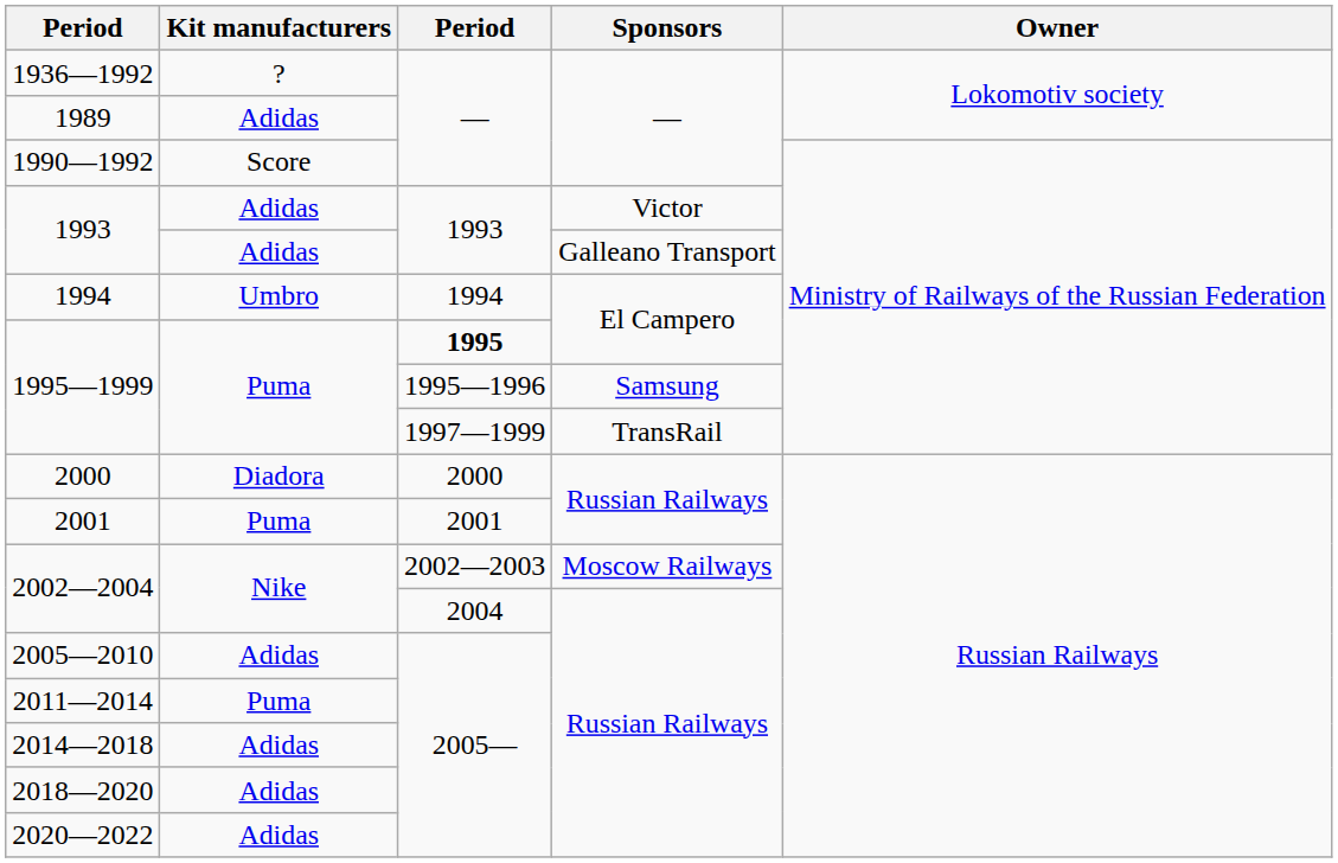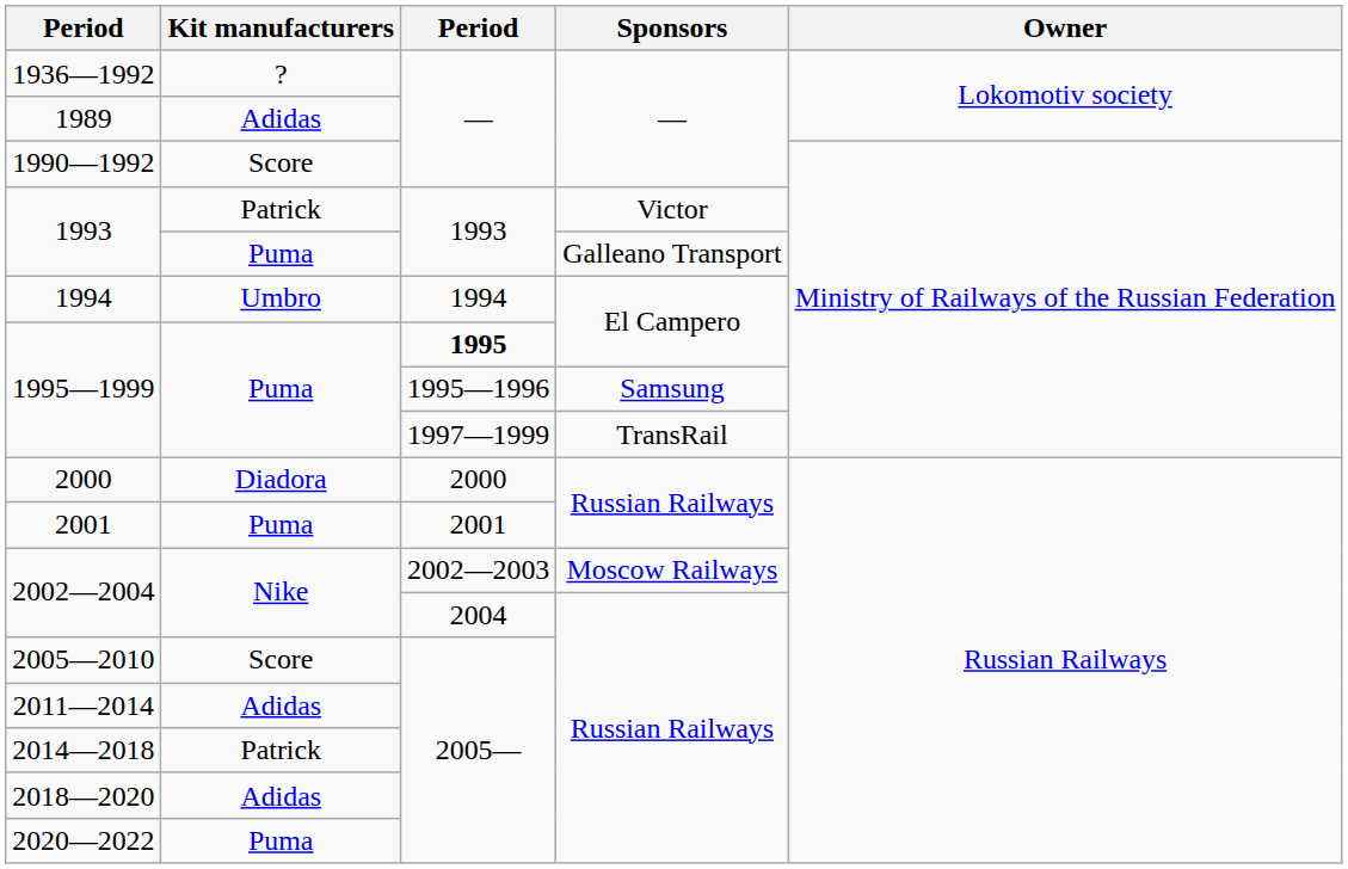1993 / Victor | Kit manufacturers: Adidas -> Patrick
1993 / Galleano Transport | Kit manufacturers: Adidas -> Puma
2005—2010 | Kit manufacturers: Adidas -> Score
2011—2014 | Kit manufacturers: Puma -> Adidas
2014—2018 | Kit manufacturers: Adidas -> Patrick
2020—2022 | Kit manufacturers: Adidas -> Puma
